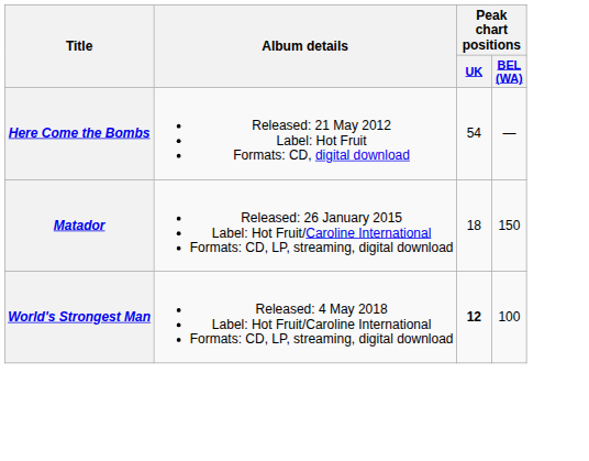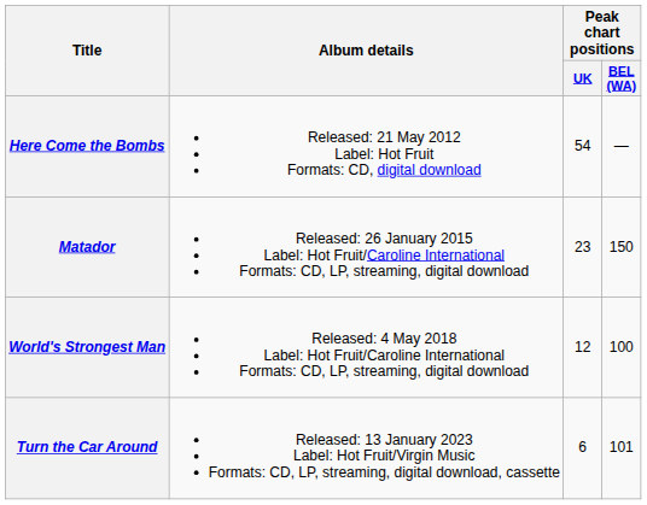Matador | Peak chart positions / UK: 18 -> 23
World's Strongest Man | Peak chart positions / UK: bold -> normal
+ row: Turn the Car Around | Released: 13 January 2023 Label: Hot Fruit/Virgin Music Formats: CD, LP, streaming, digital download, cassette | 6 | 101
